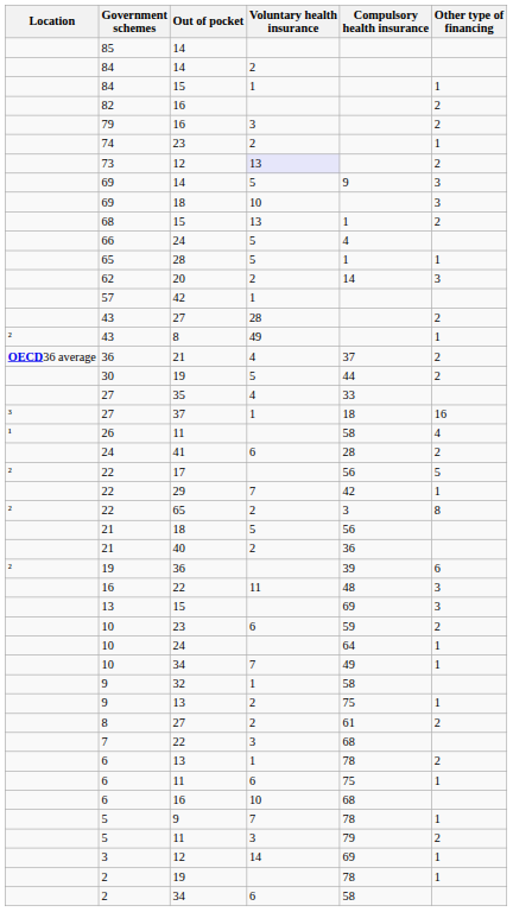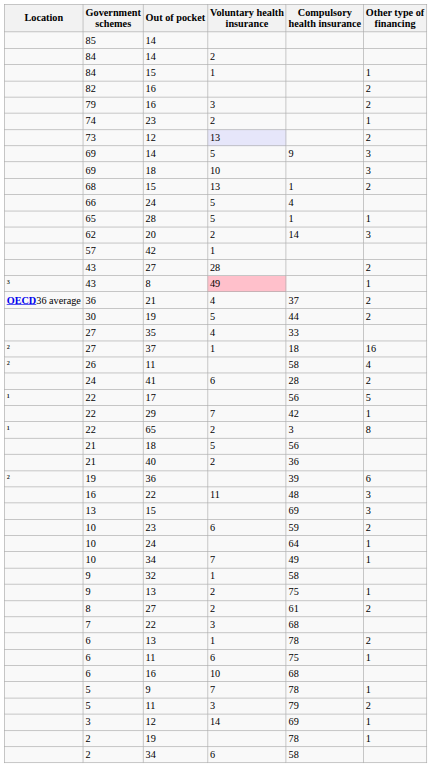43 / 8 | Location: ² -> ³
43 / 8 | Voluntary health insurance: no background -> pink background
27 / 37 | Location: ³ -> ²
26 | Location: ¹ -> ²
22 / 17 | Location: ² -> ¹
22 / 65 | Location: ² -> ¹
